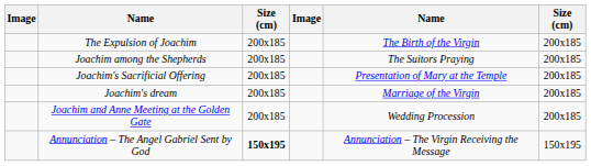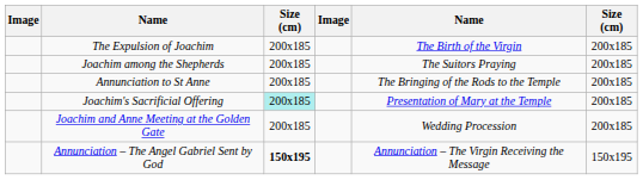+ row: Annunciation to St Anne | 200x185 | The Bringing of the Rods to the Temple | 200x185
Joachim's Sacrificial Offering | column 3: no background -> paleturquoise background
- row: Joachim's dream | 200x185 | Marriage of the Virgin | 200x185
